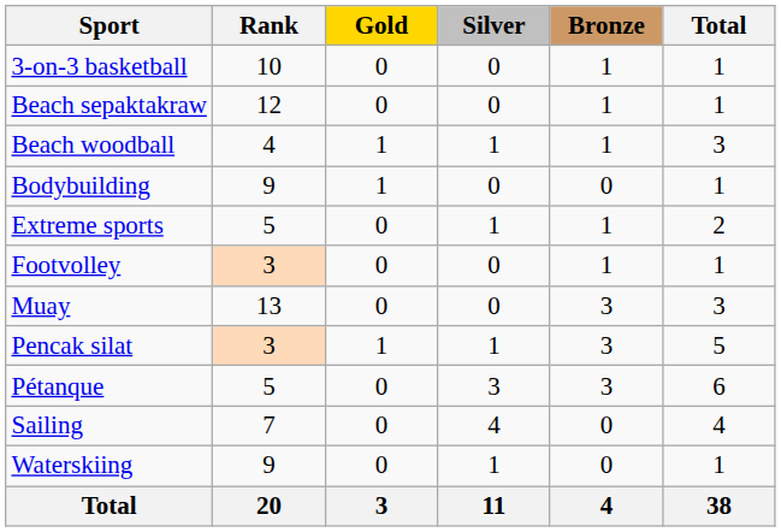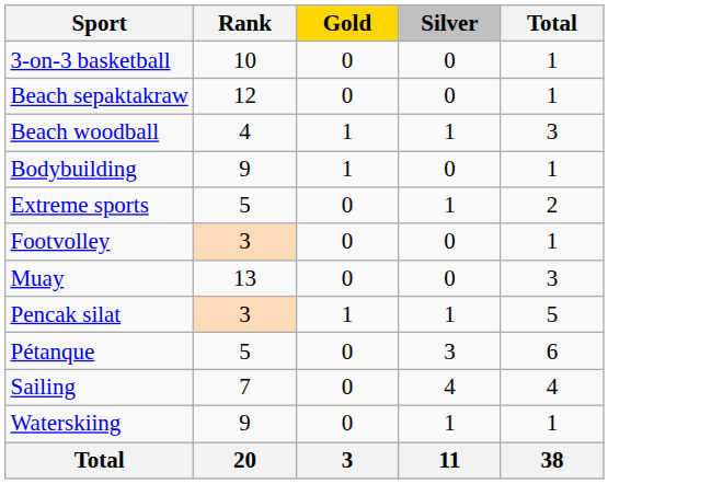- column: Bronze | 1 | 1 | 1 | 0 | 1 | 1 | 3 | 3 | 3 | 0 | 0 | 4
